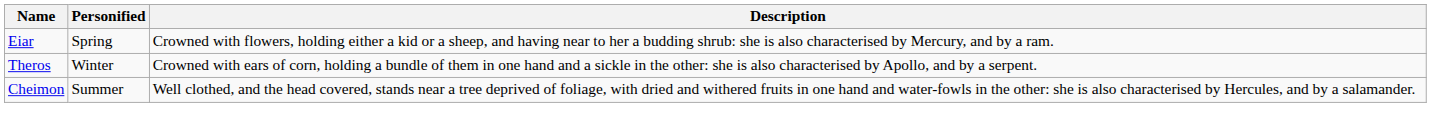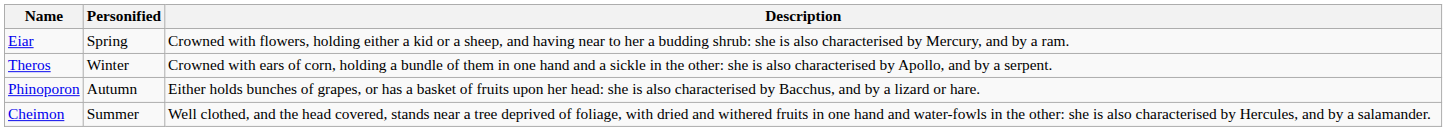+ row: Phinoporon | Autumn | Either holds bunches of grapes, or has a basket of fruits upon her head: she is also characterised by Bacchus, and by a lizard or hare.
